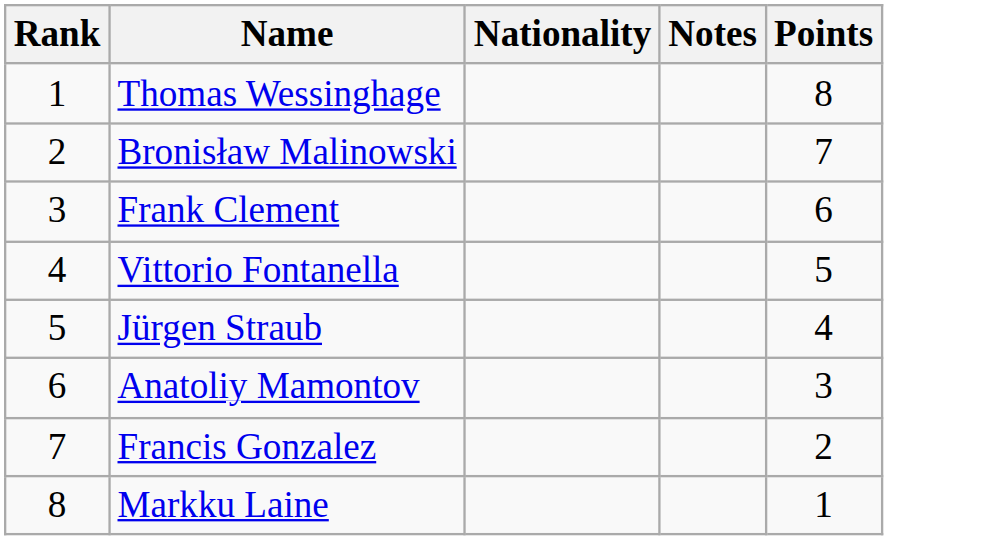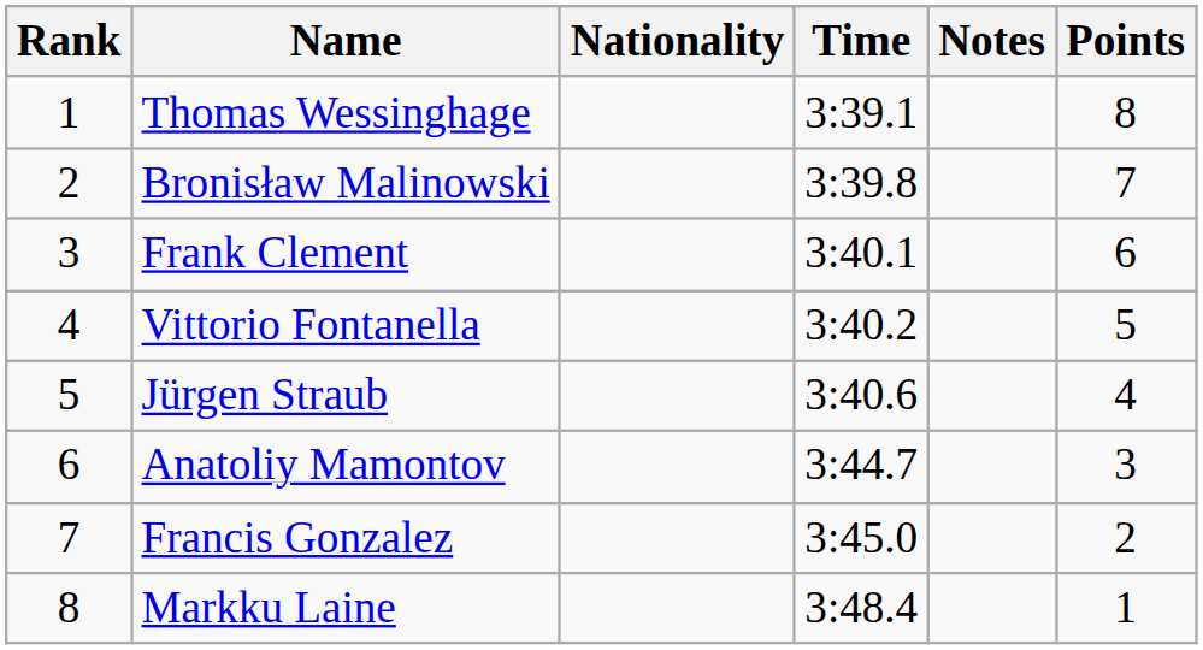+ column: Time | 3:39.1 | 3:39.8 | 3:40.1 | 3:40.2 | 3:40.6 | 3:44.7 | 3:45.0 | 3:48.4
